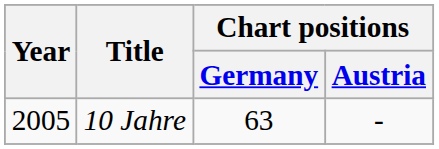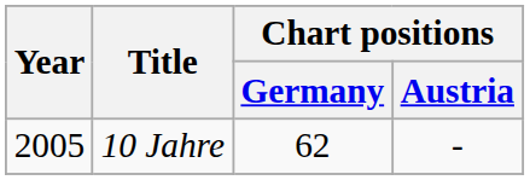10 Jahre | Chart positions / Germany: 63 -> 62
